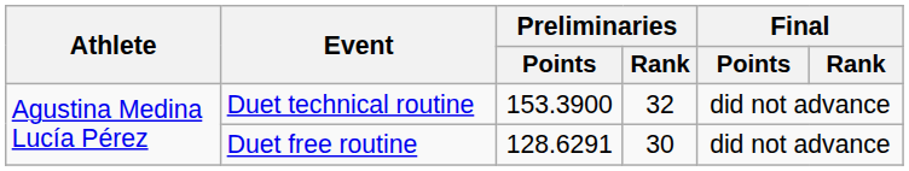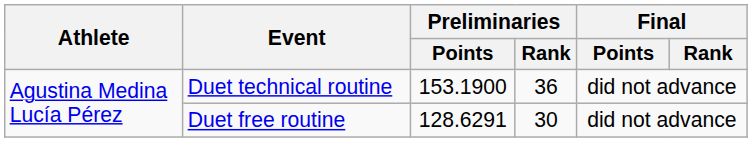Duet technical routine | Preliminaries / Points: 153.3900 -> 153.1900
Duet technical routine | Preliminaries / Rank: 32 -> 36
